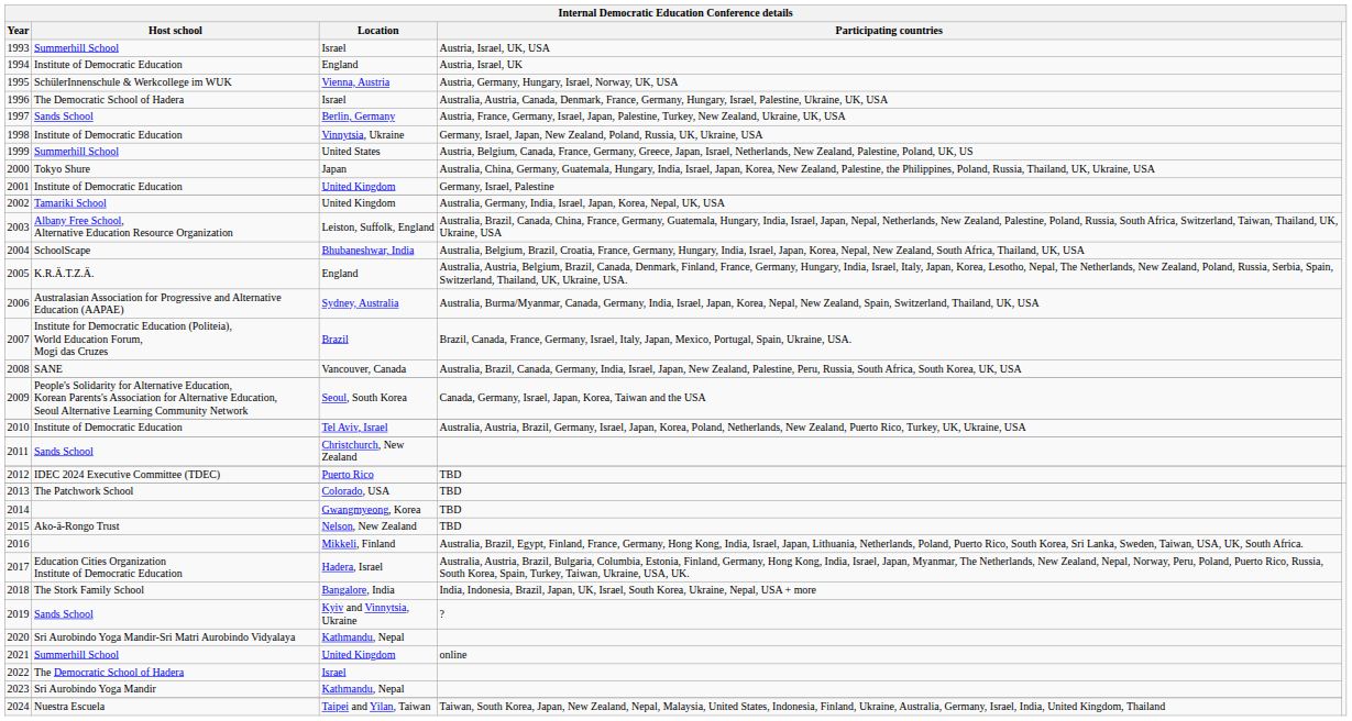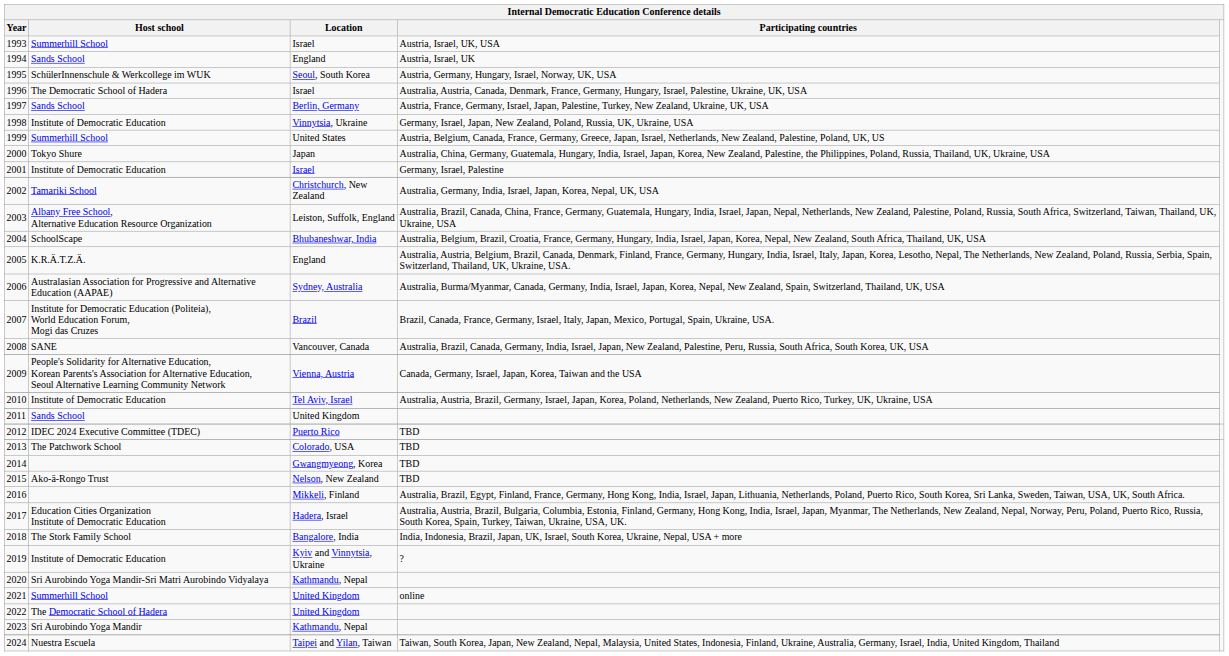1994 | Host school: Institute of Democratic Education -> Sands School
1995 | Location: Vienna, Austria -> Seoul, South Korea
2001 | Location: United Kingdom -> Israel
2002 | Location: United Kingdom -> Christchurch, New Zealand
2009 | Location: Seoul, South Korea -> Vienna, Austria
2011 | Location: Christchurch, New Zealand -> United Kingdom
2019 | Host school: Sands School -> Institute of Democratic Education
2022 | Location: Israel -> United Kingdom
